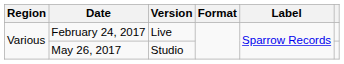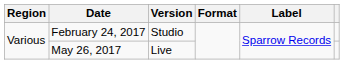February 24, 2017 | Version: Live -> Studio
May 26, 2017 | Version: Studio -> Live
